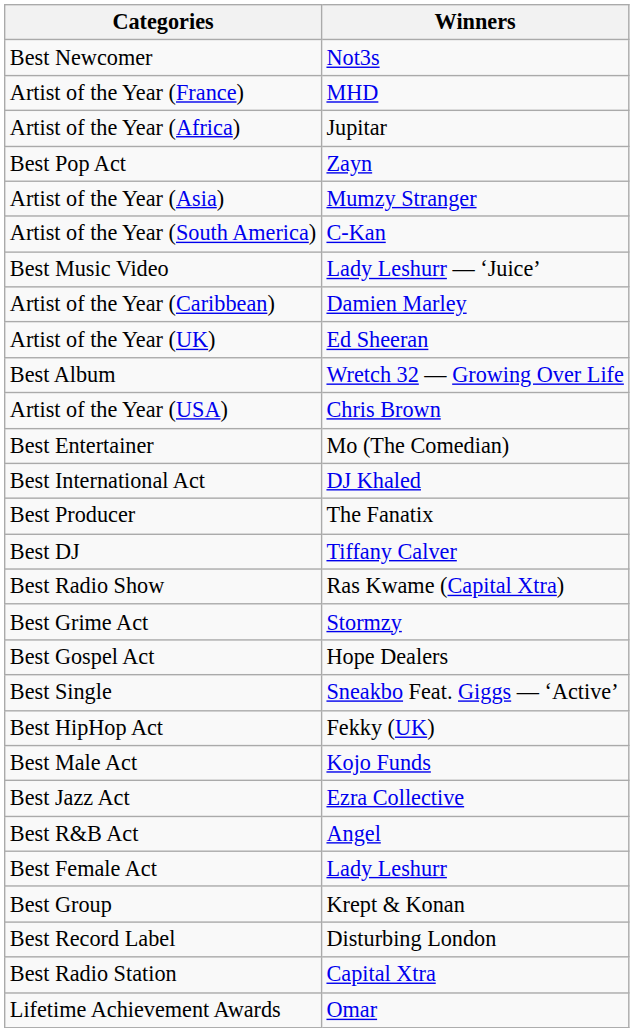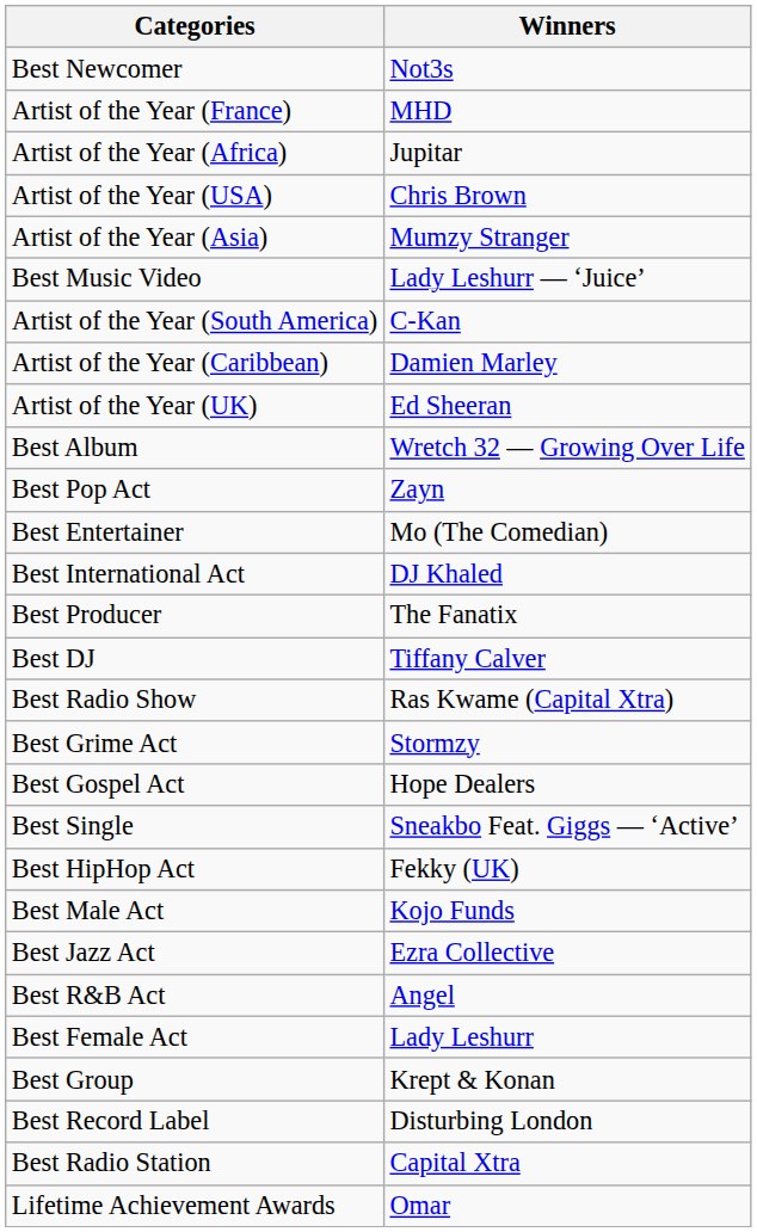rows swapped: Artist of the Year (USA) <-> Best Pop Act
rows swapped: Artist of the Year (South America) <-> Best Music Video
